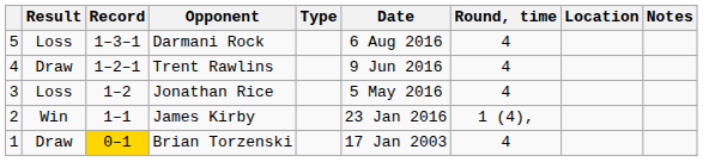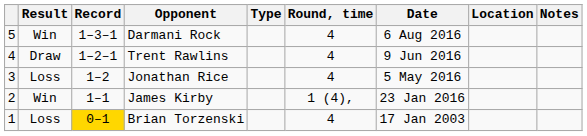columns swapped: Round, time <-> Date
Darmani Rock | Result: Loss -> Win
Brian Torzenski | Result: Draw -> Loss
